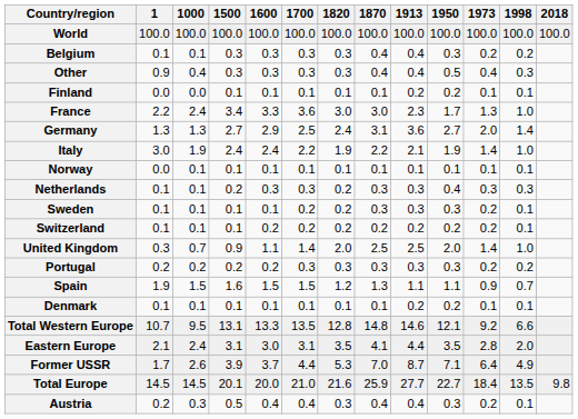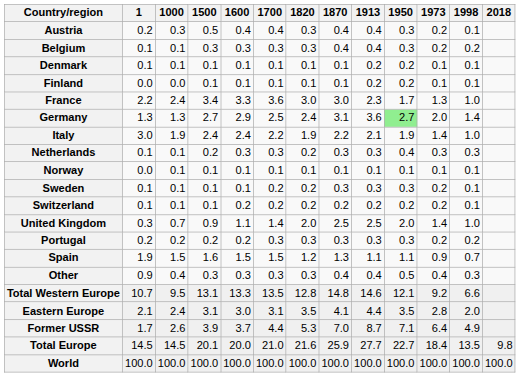rows swapped: Austria <-> World
rows swapped: Denmark <-> Other
Germany | 1950: no background -> lightgreen background
rows swapped: Netherlands <-> Norway
